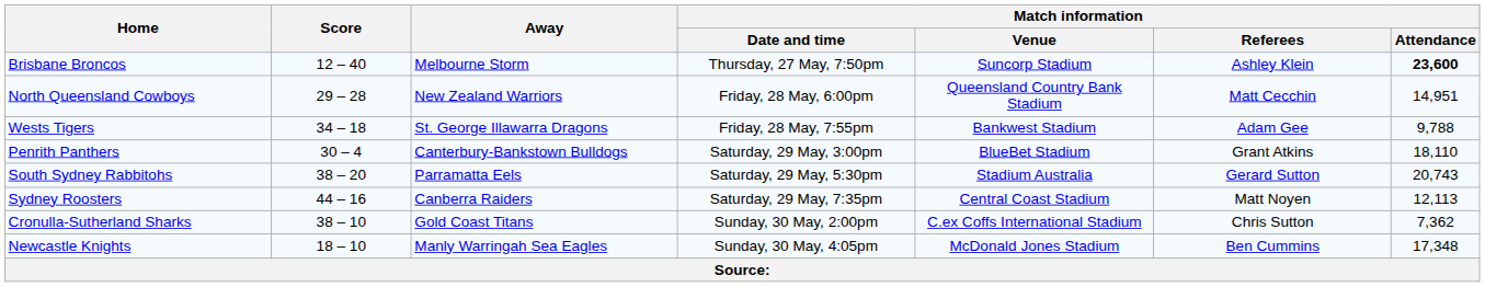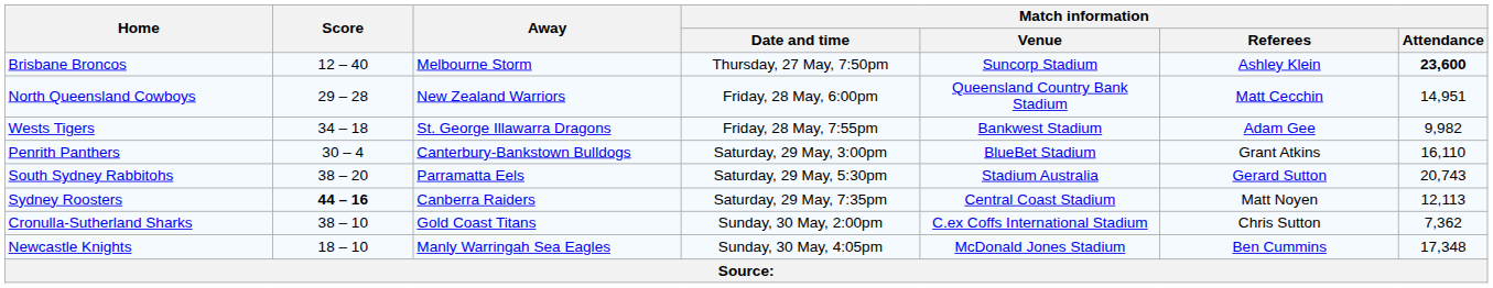Wests Tigers | Match information / Attendance: 9,788 -> 9,982
Penrith Panthers | Match information / Attendance: 18,110 -> 16,110
Sydney Roosters | Score: normal -> bold
